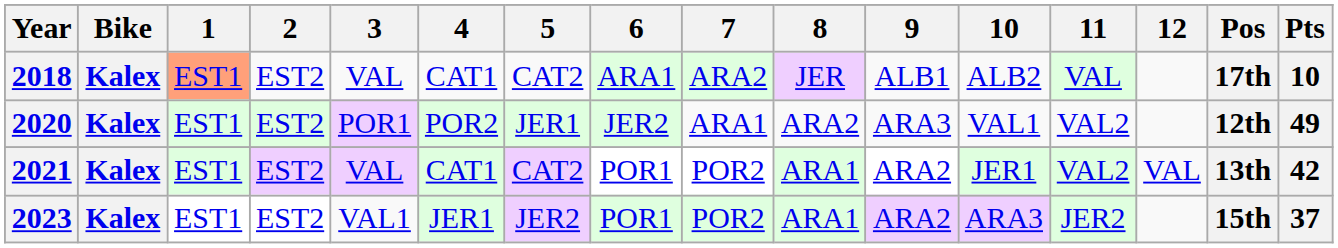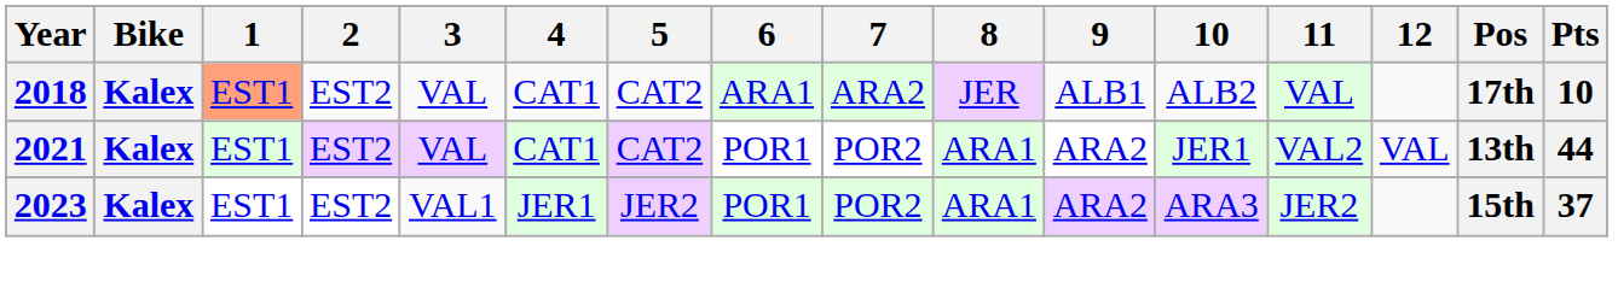- row: 2020 | Kalex | EST1 | EST2 | POR1 | POR2 | JER1 | JER2 | ARA1 | ARA2 | ARA3 | VAL1 | VAL2 | 12th | 49
2021 | Pts: 42 -> 44
